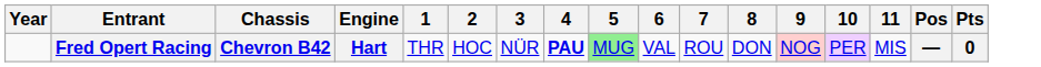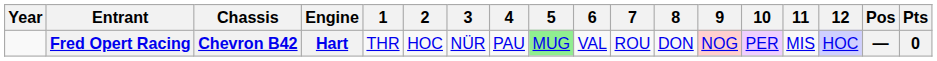+ column: 12 | HOC
Fred Opert Racing | 4: bold -> normal
